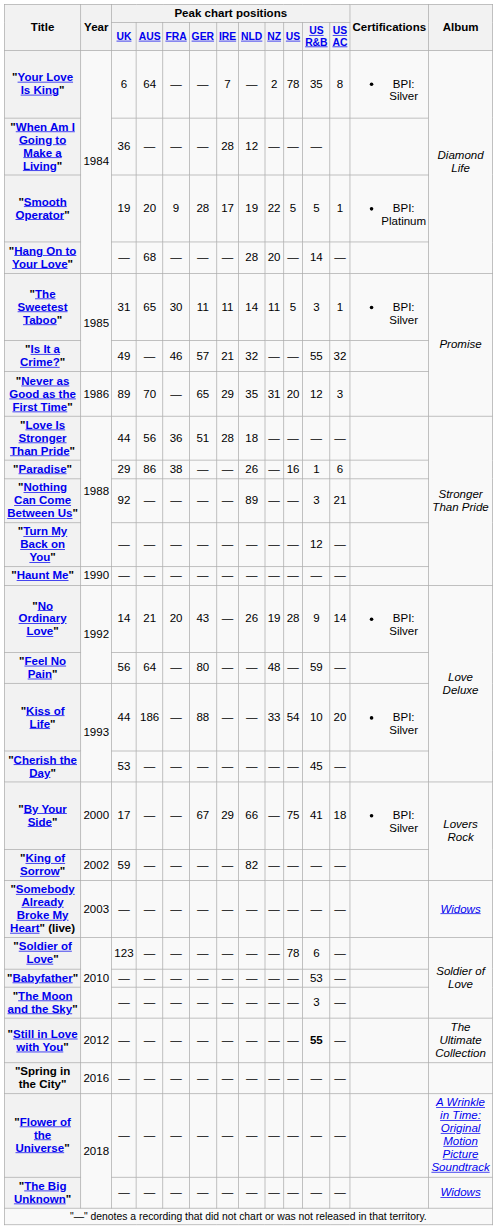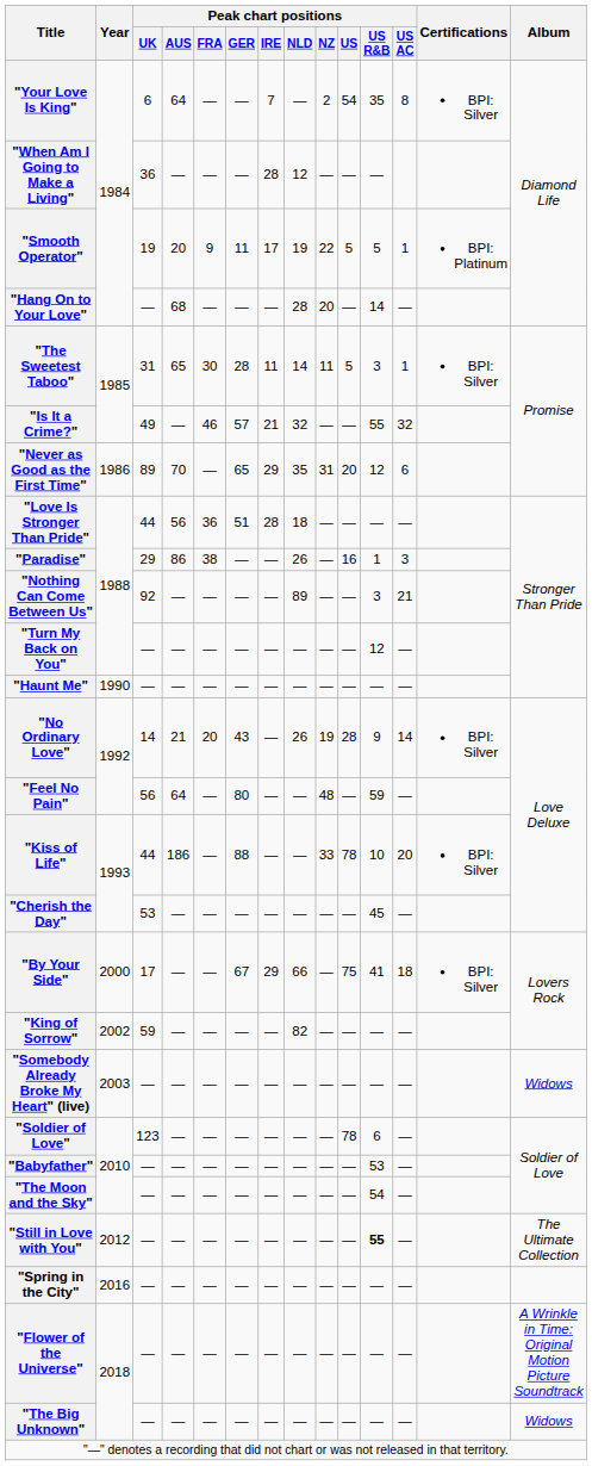"Your Love Is King" | Peak chart positions / US: 78 -> 54
"Smooth Operator" | Peak chart positions / GER: 28 -> 11
"The Sweetest Taboo" | Peak chart positions / GER: 11 -> 28
"Never as Good as the First Time" | Peak chart positions / US AC: 3 -> 6
"Paradise" | Peak chart positions / US AC: 6 -> 3
"Kiss of Life" | Peak chart positions / US: 54 -> 78
"The Moon and the Sky" | Peak chart positions / US R&B: 3 -> 54
